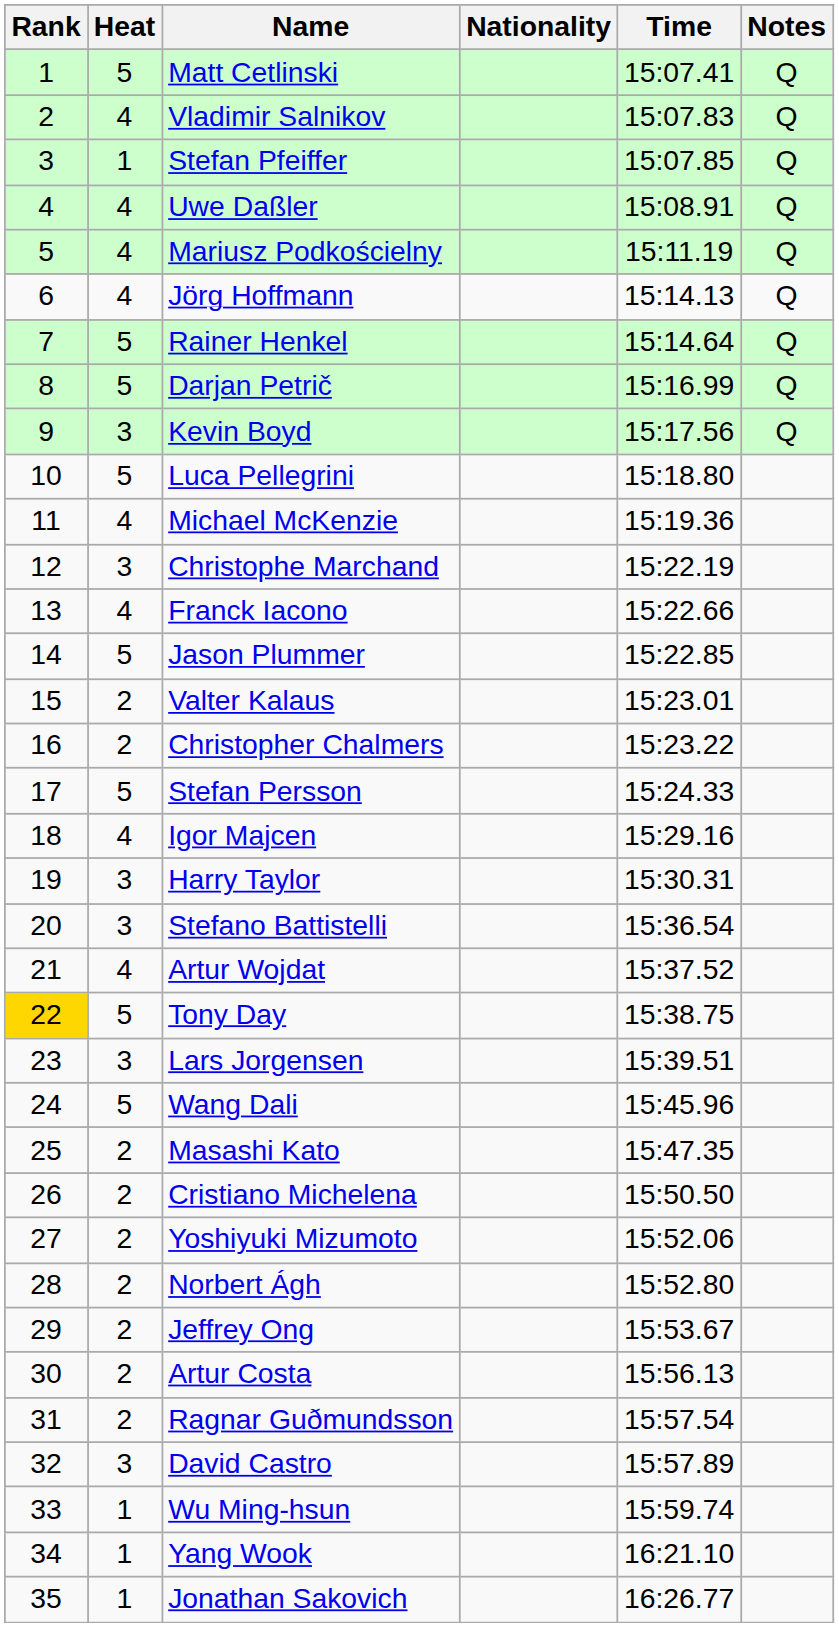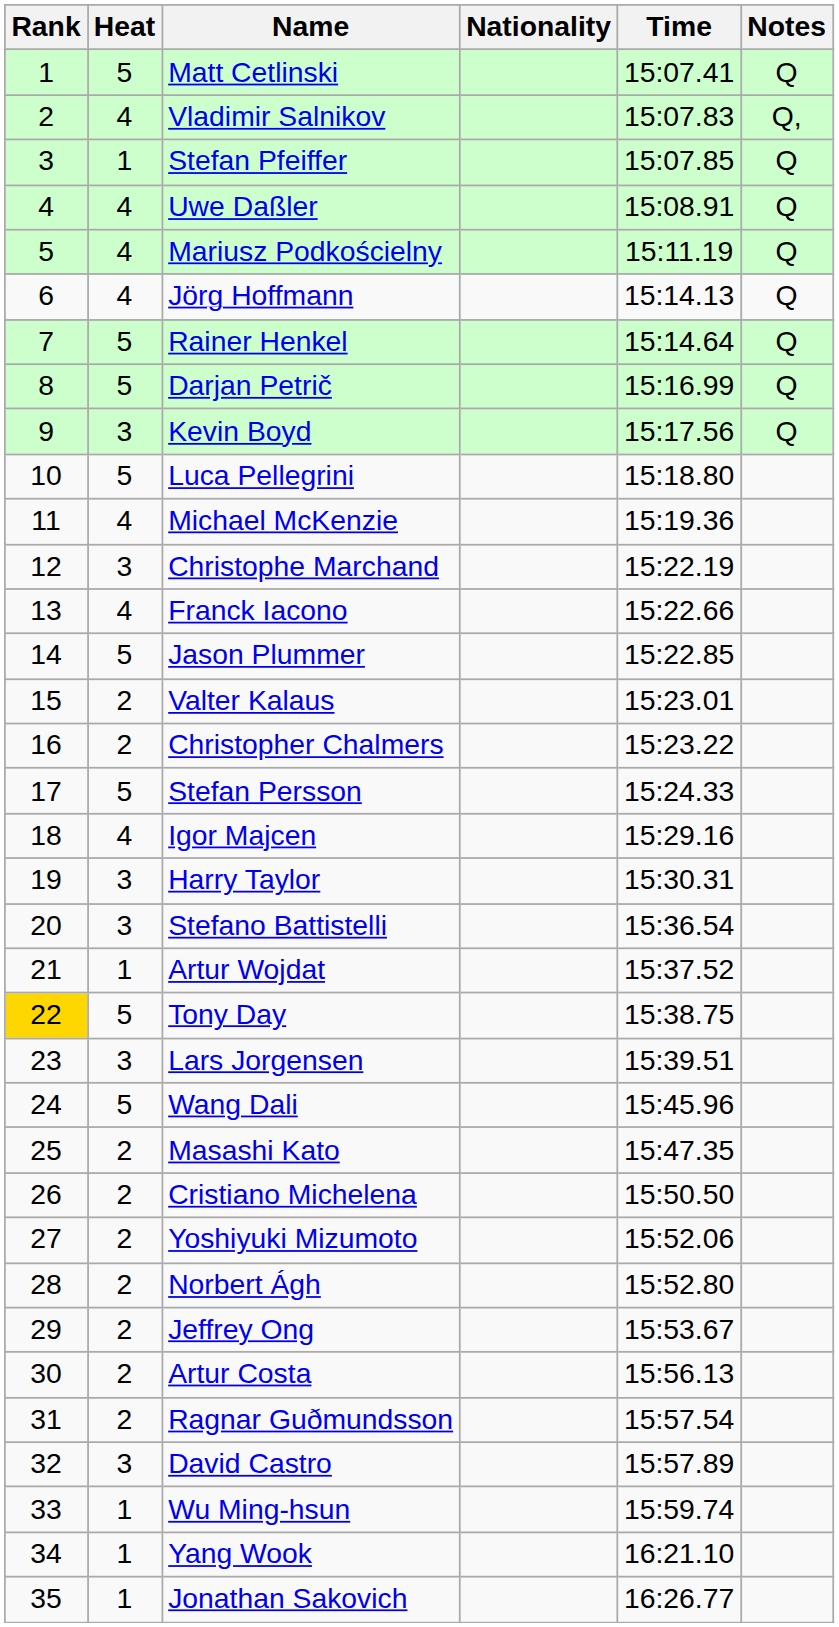Vladimir Salnikov | Notes: Q -> Q,
Artur Wojdat | Heat: 4 -> 1
